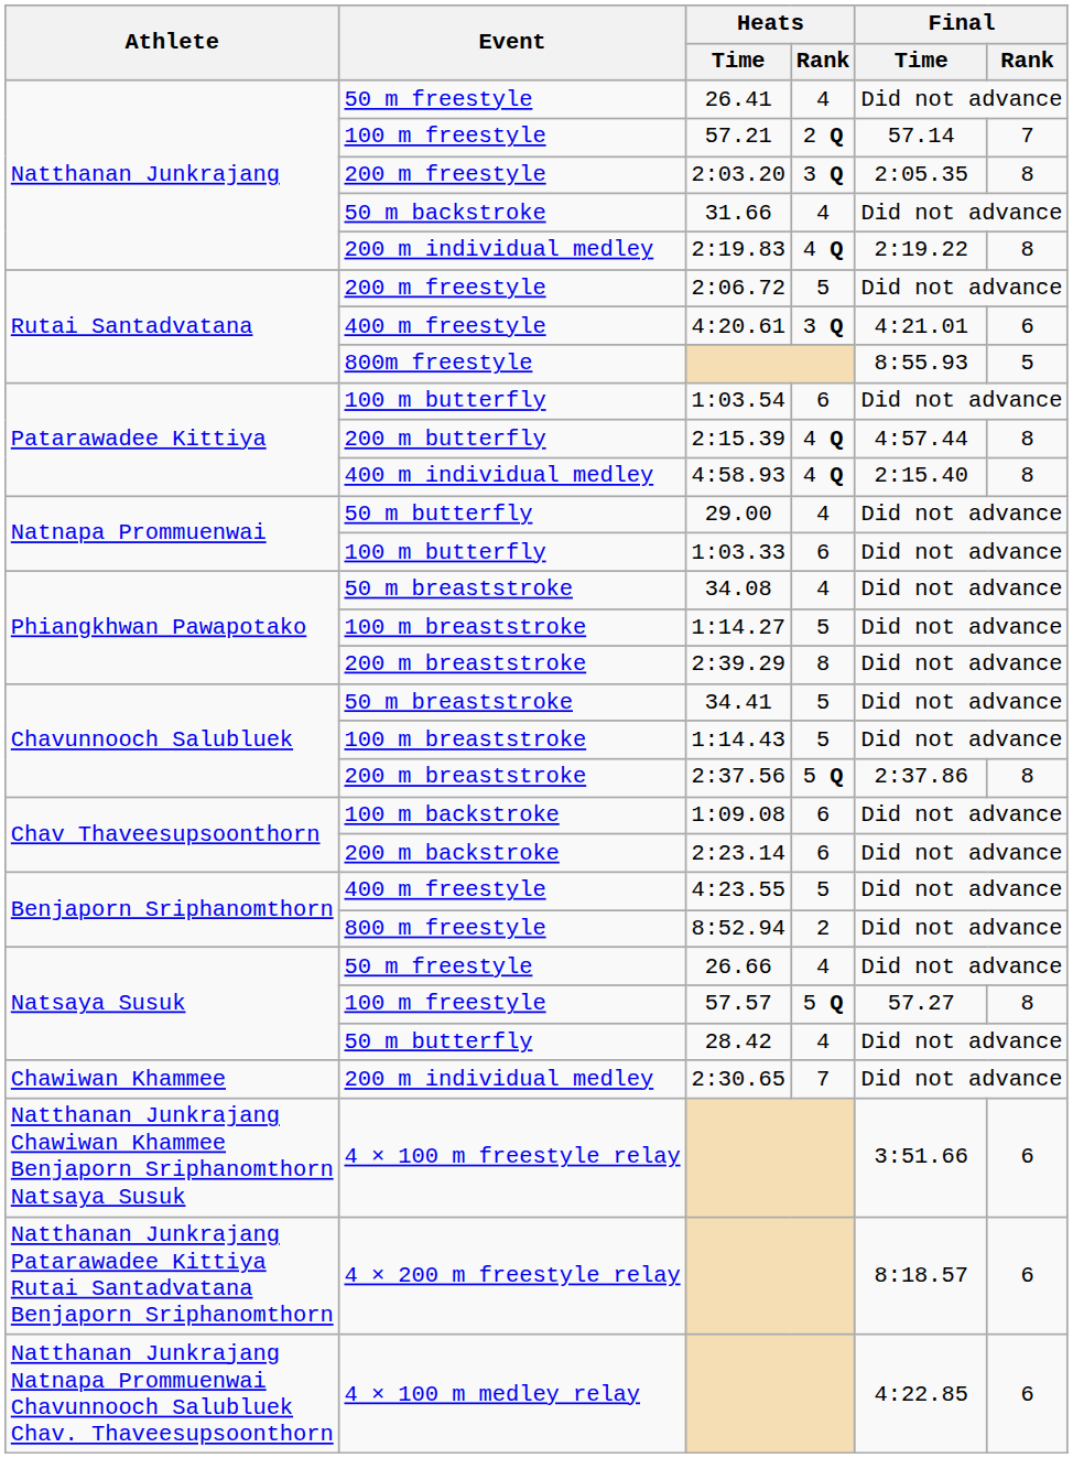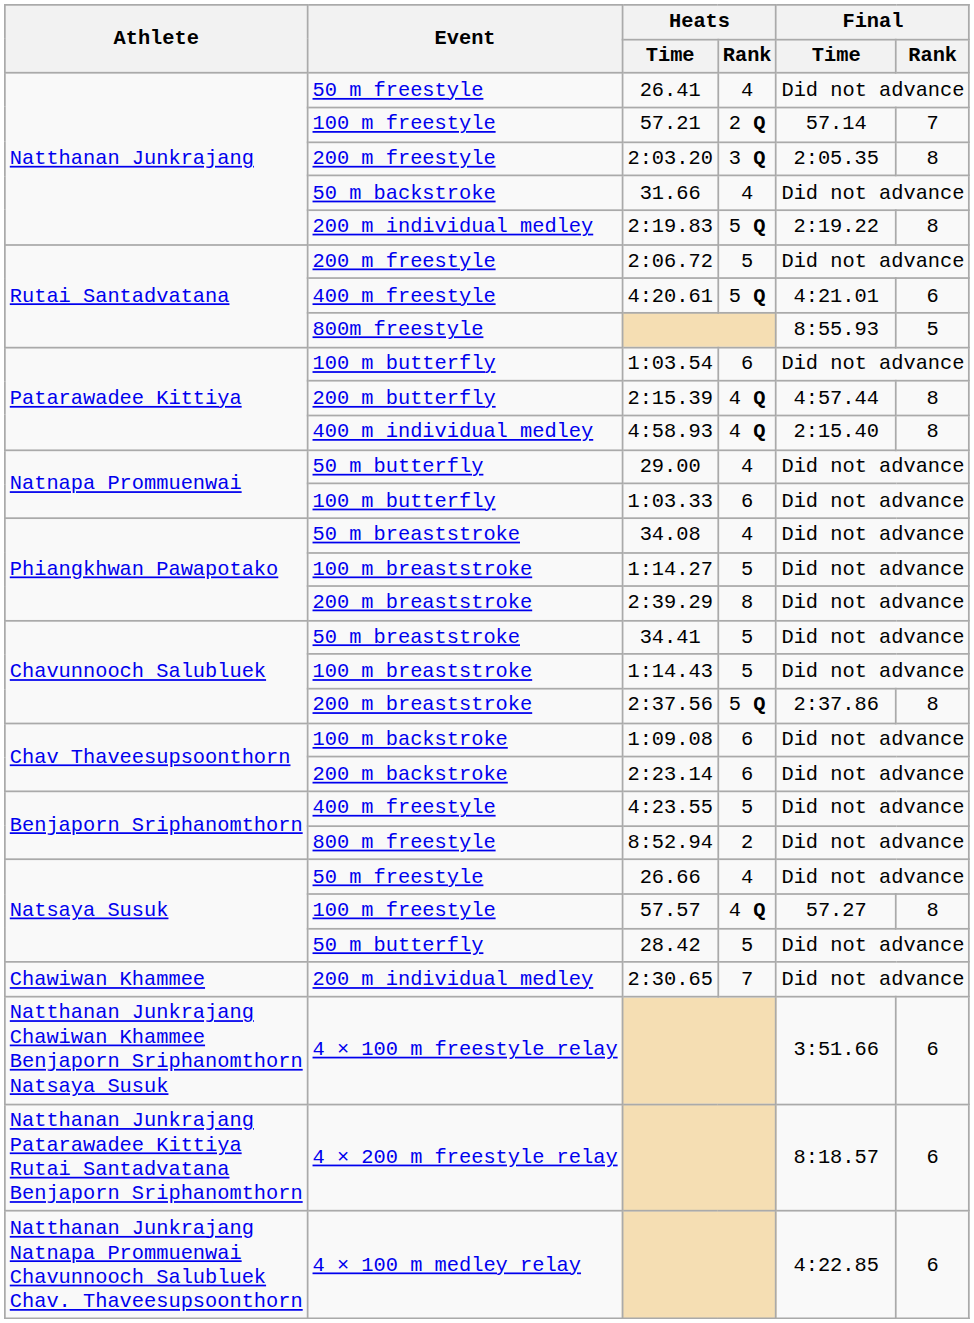2:19.83 | Heats / Rank: 4 Q -> 5 Q
4:20.61 | Heats / Rank: 3 Q -> 5 Q
57.57 | Heats / Rank: 5 Q -> 4 Q
28.42 | Heats / Rank: 4 -> 5
